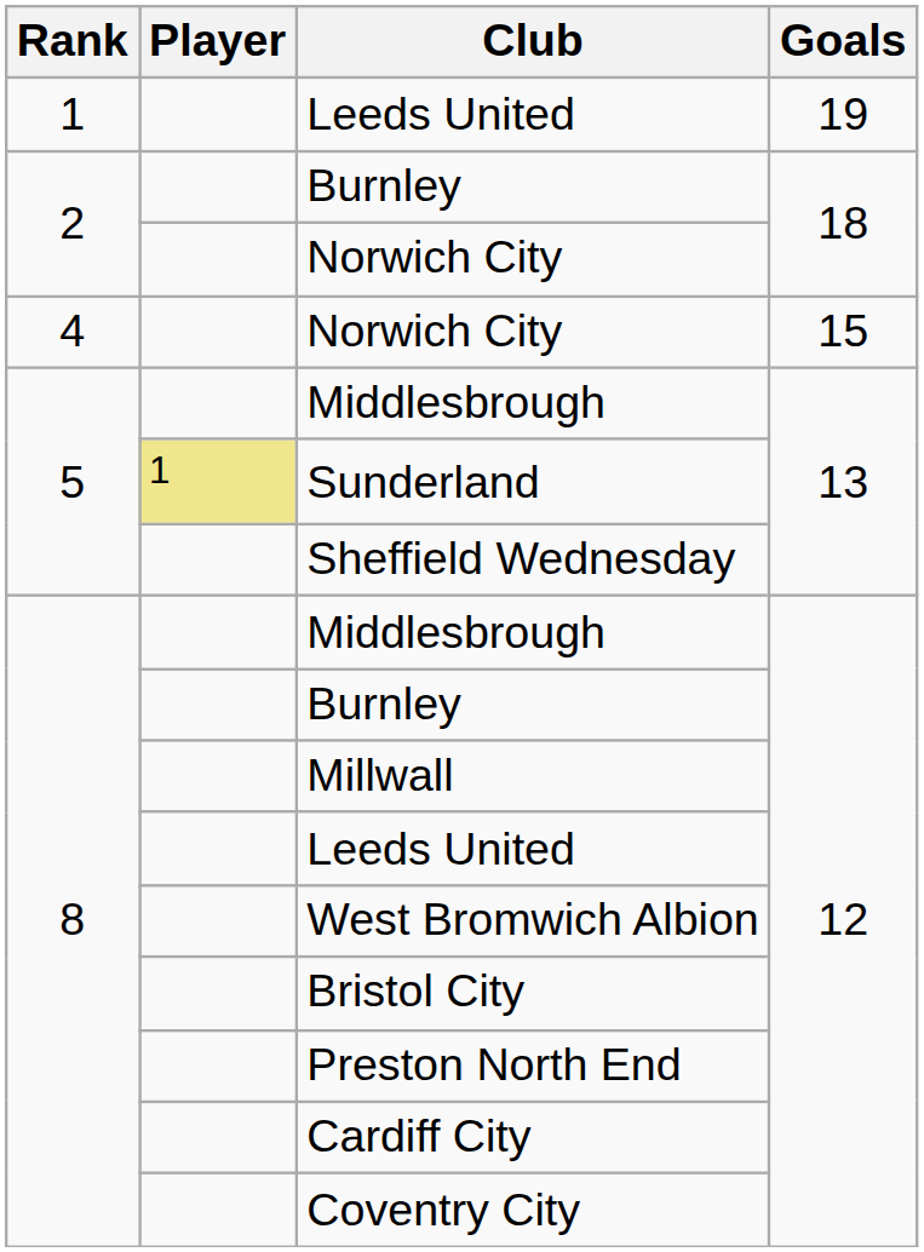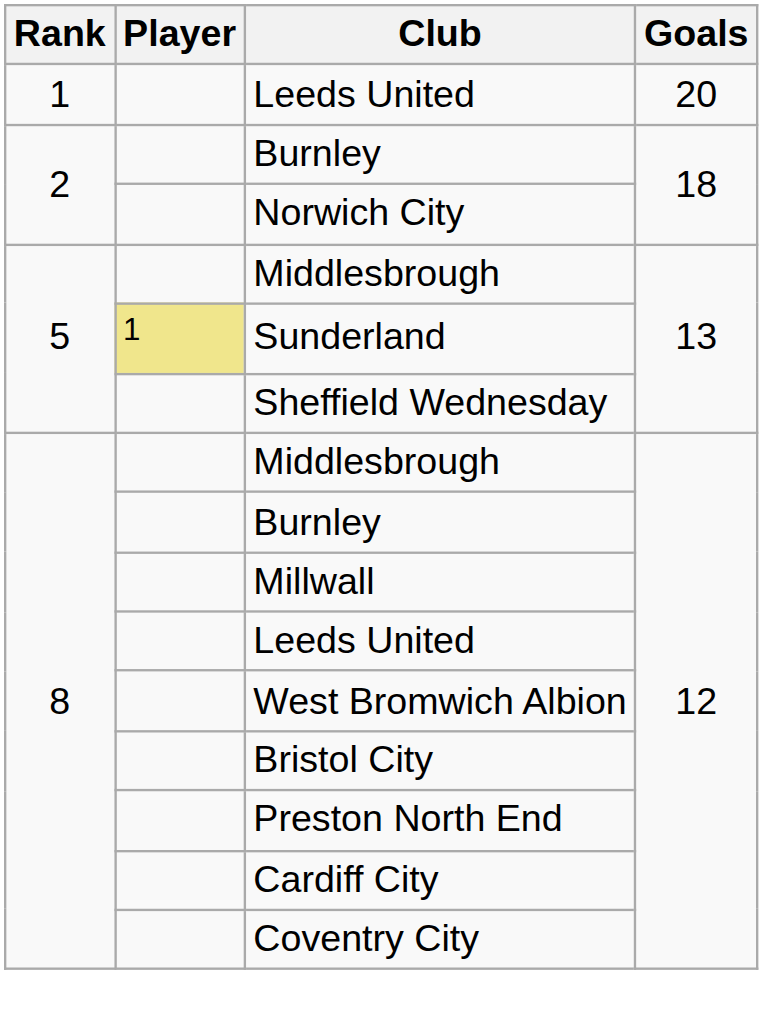1 / Leeds United | Goals: 19 -> 20
- row: 4 | Norwich City | 15
